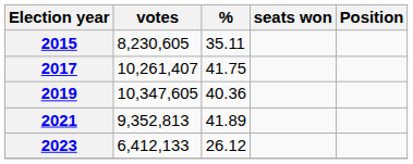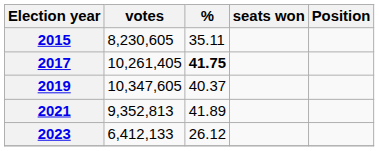2017 | votes: 10,261,407 -> 10,261,405
2017 | %: normal -> bold
2019 | %: 40.36 -> 40.37
